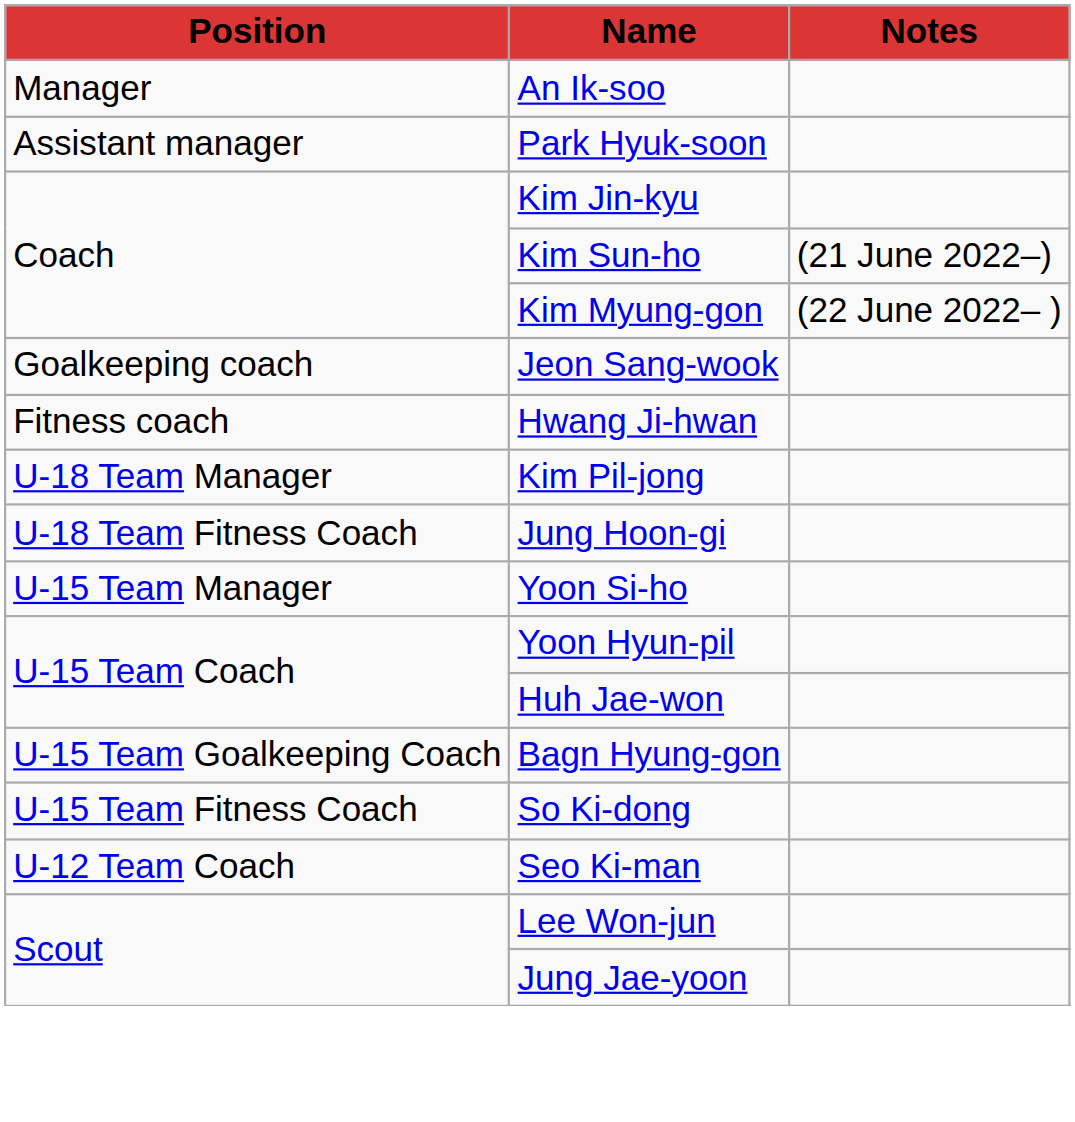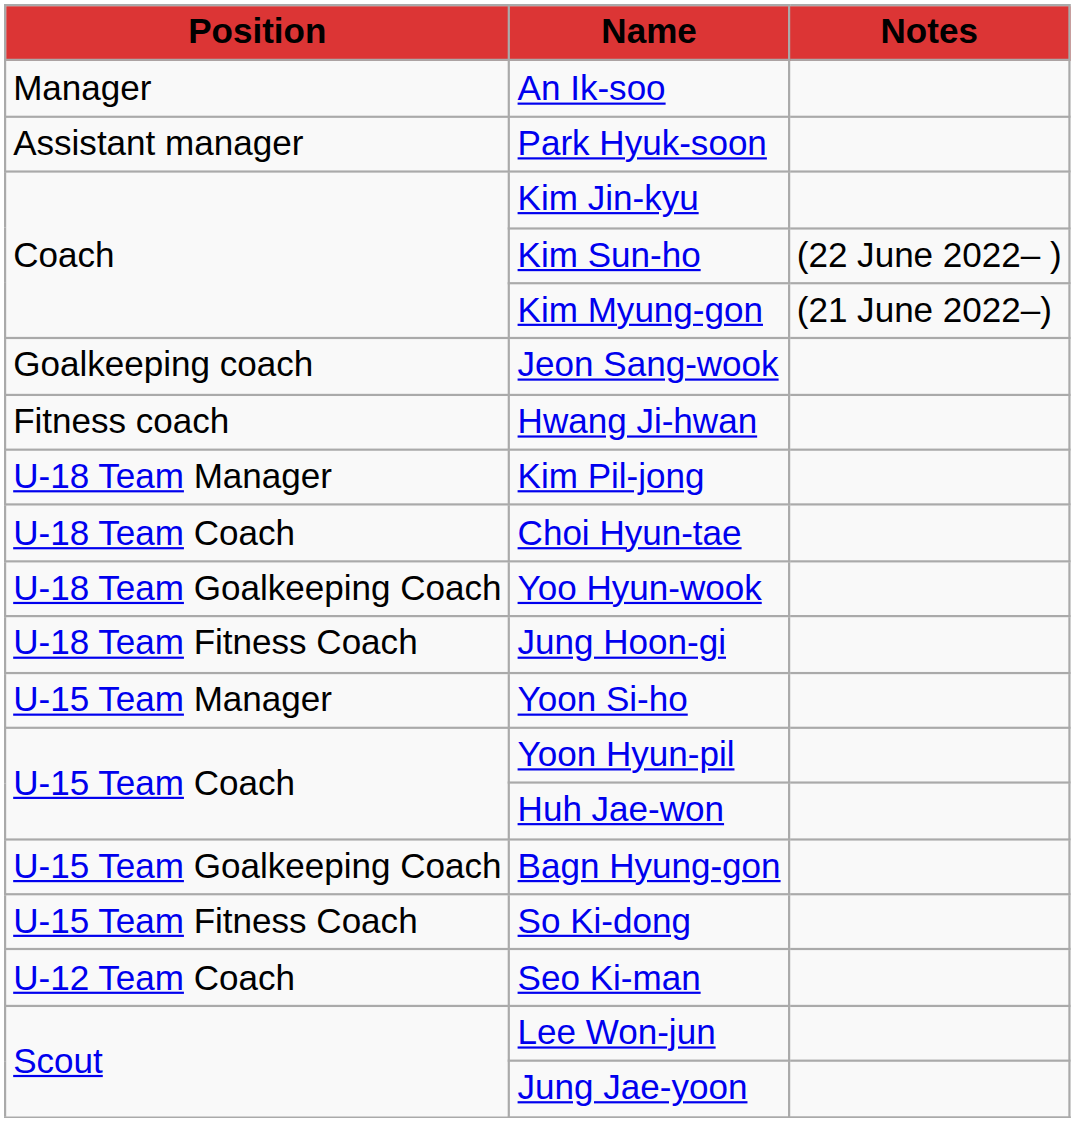Kim Sun-ho | Notes: (21 June 2022–) -> (22 June 2022– )
Kim Myung-gon | Notes: (22 June 2022– ) -> (21 June 2022–)
+ row: U-18 Team Coach | Choi Hyun-tae
+ row: U-18 Team Goalkeeping Coach | Yoo Hyun-wook
